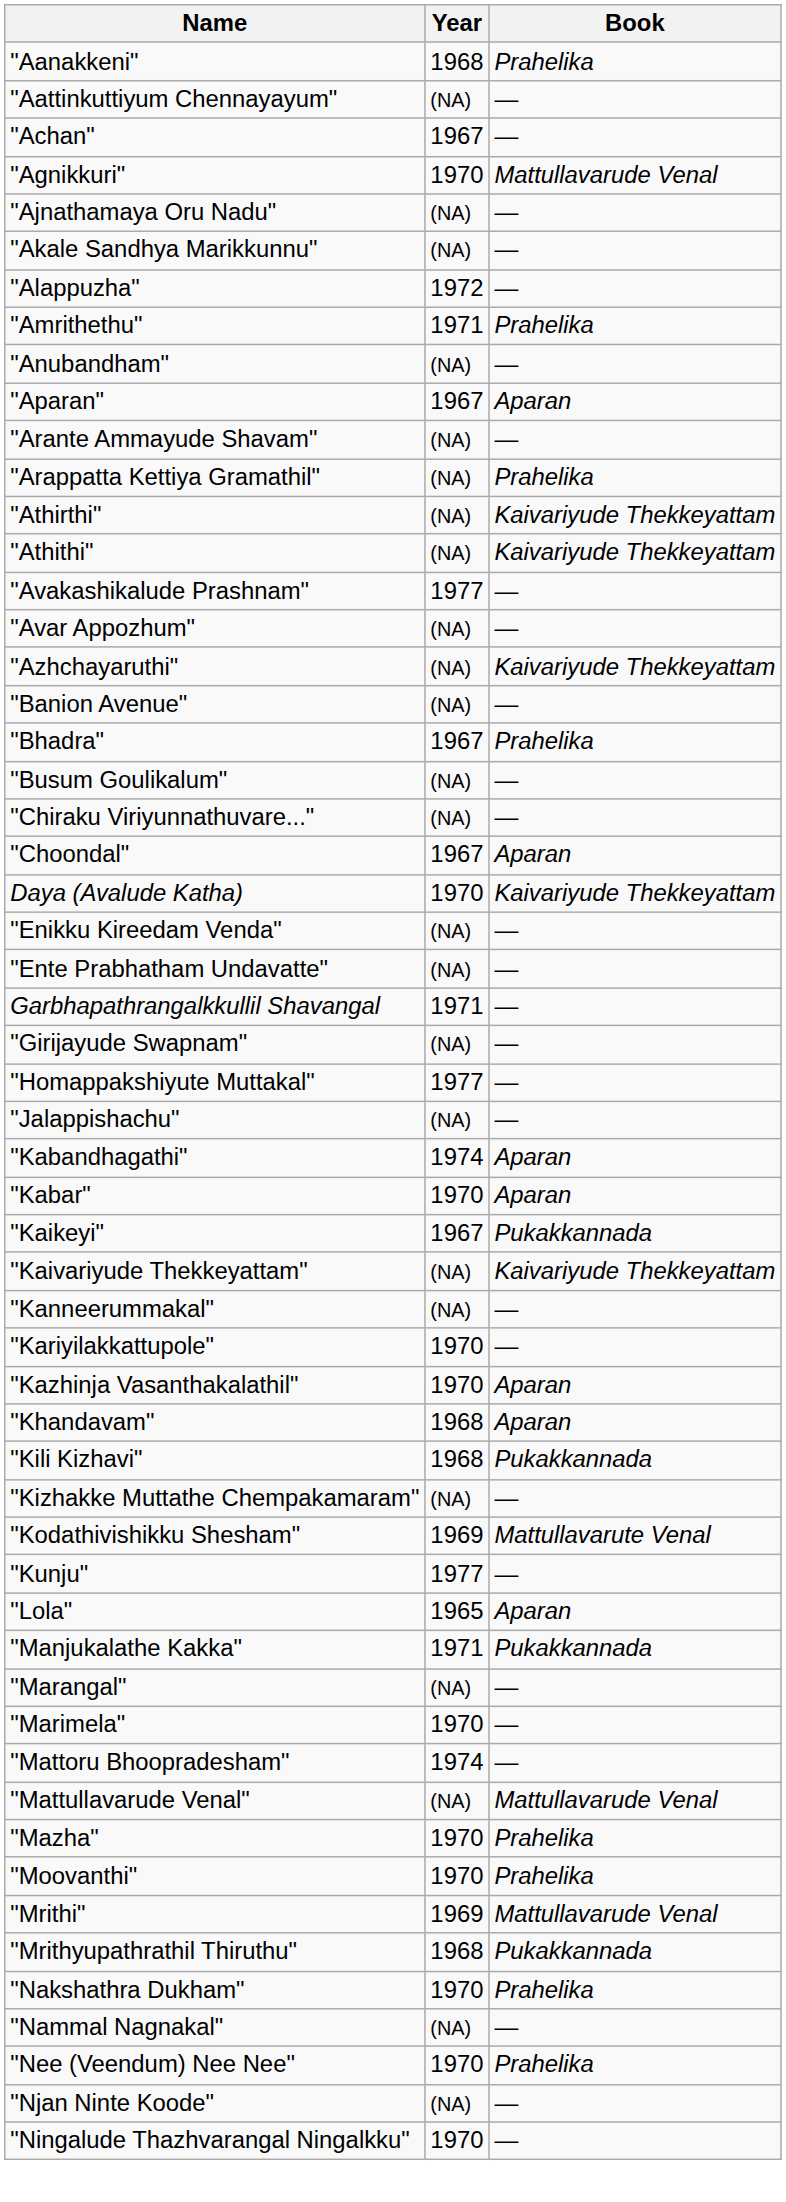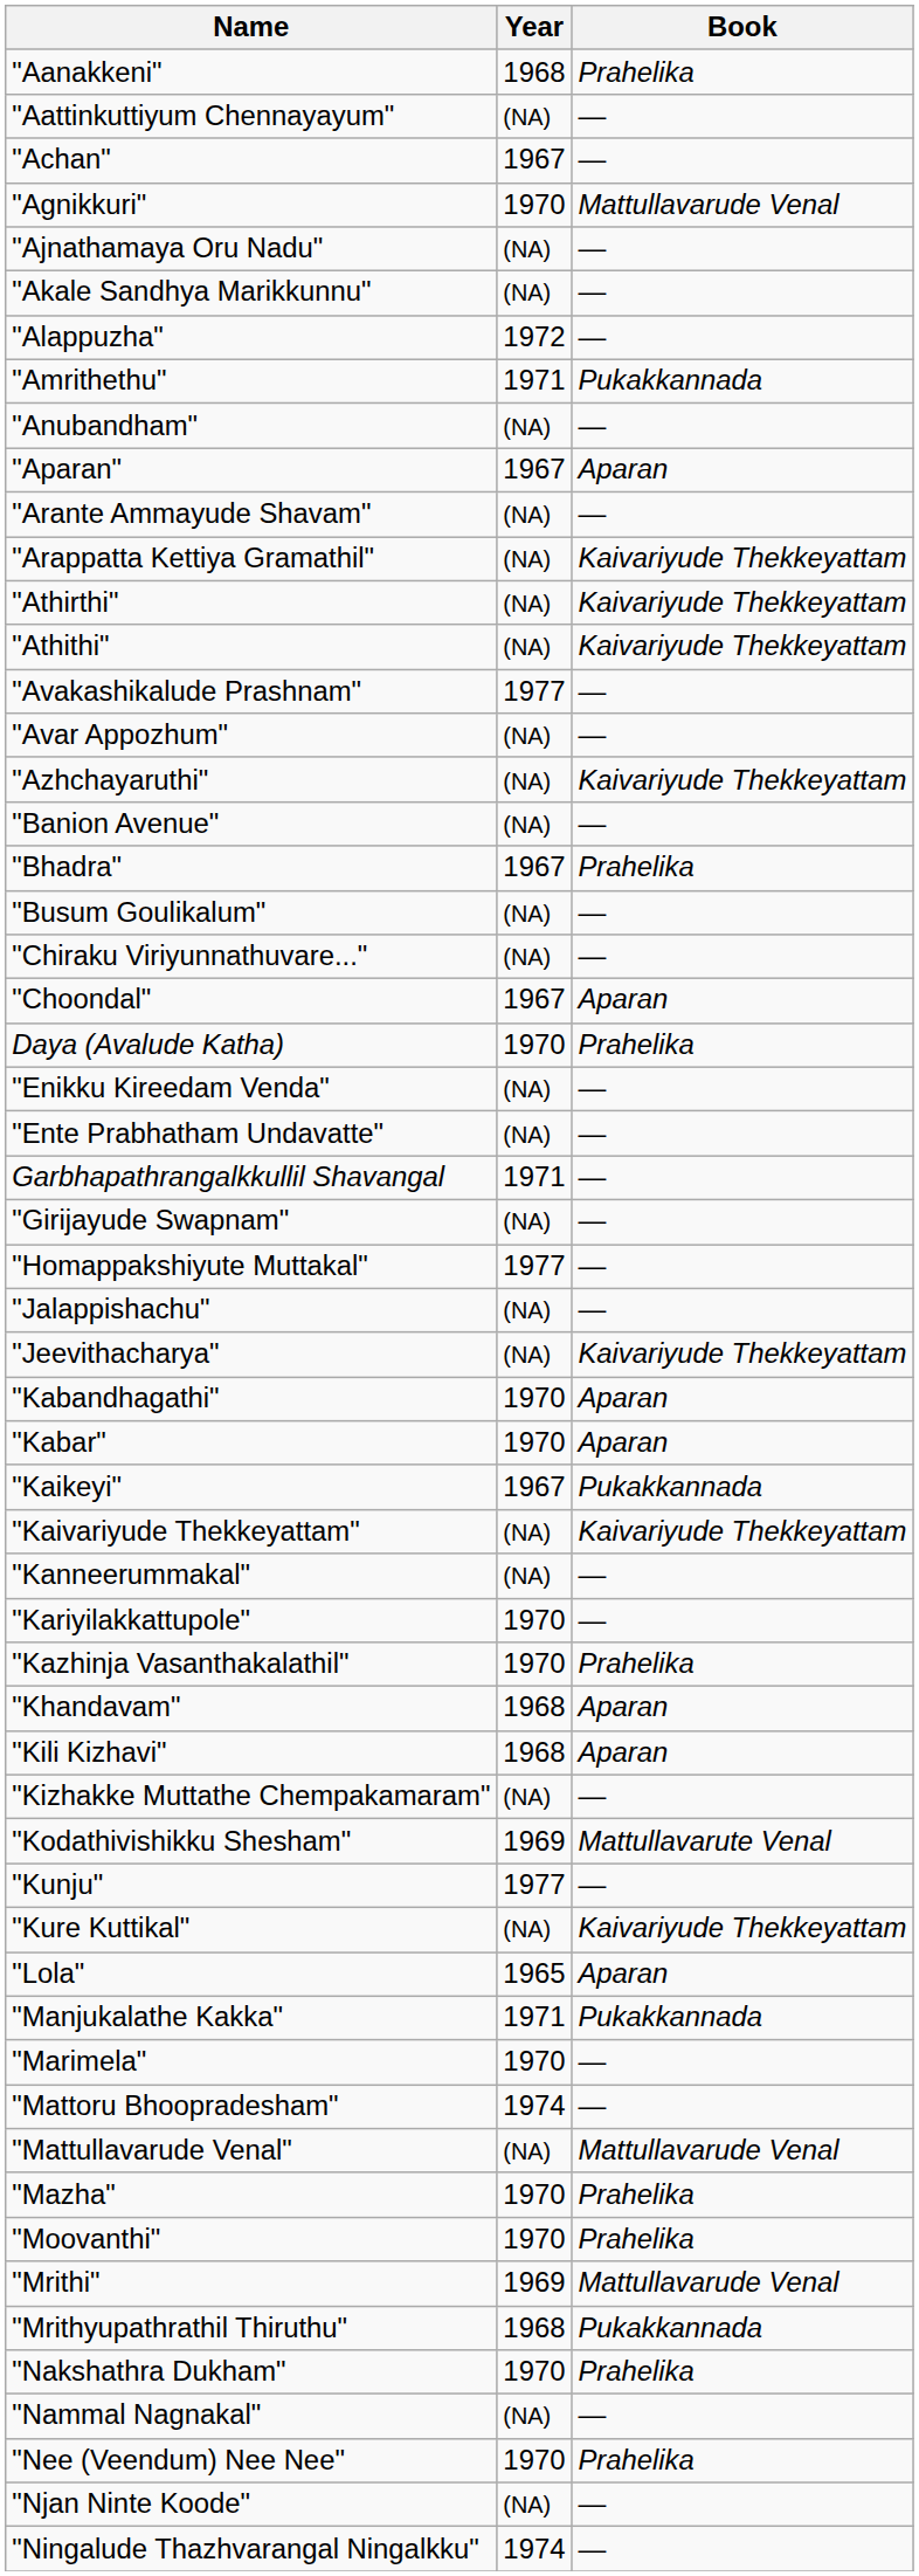"Amrithethu" | Book: Prahelika -> Pukakkannada
"Arappatta Kettiya Gramathil" | Book: Prahelika -> Kaivariyude Thekkeyattam
Daya (Avalude Katha) | Book: Kaivariyude Thekkeyattam -> Prahelika
+ row: "Jeevithacharya" | (NA) | Kaivariyude Thekkeyattam
"Kabandhagathi" | Year: 1974 -> 1970
"Kazhinja Vasanthakalathil" | Book: Aparan -> Prahelika
"Kili Kizhavi" | Book: Pukakkannada -> Aparan
+ row: "Kure Kuttikal" | (NA) | Kaivariyude Thekkeyattam
- row: "Marangal" | (NA) | —
"Ningalude Thazhvarangal Ningalkku" | Year: 1970 -> 1974
